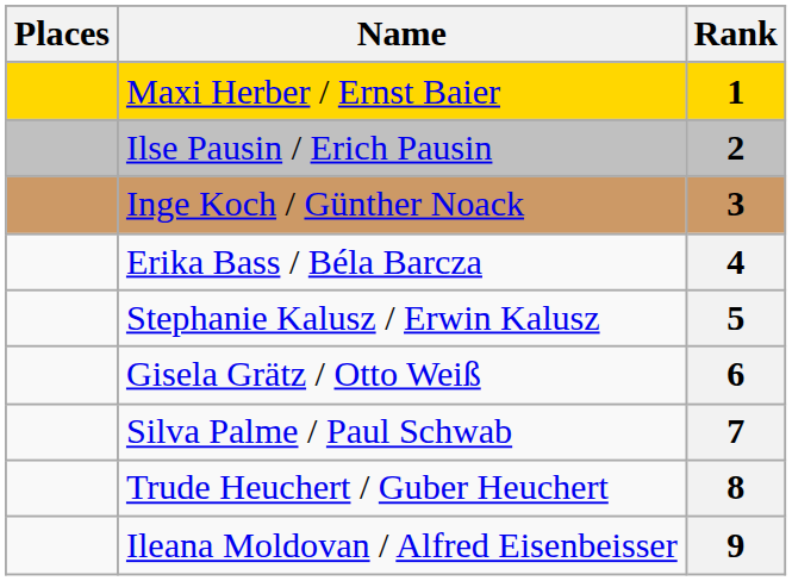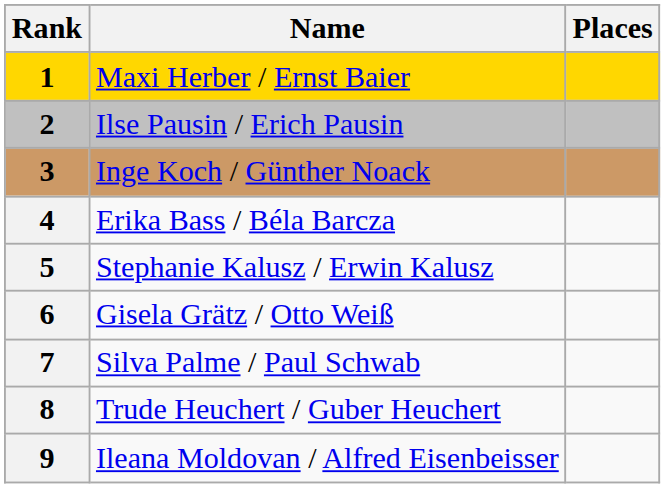columns swapped: Rank <-> Places
